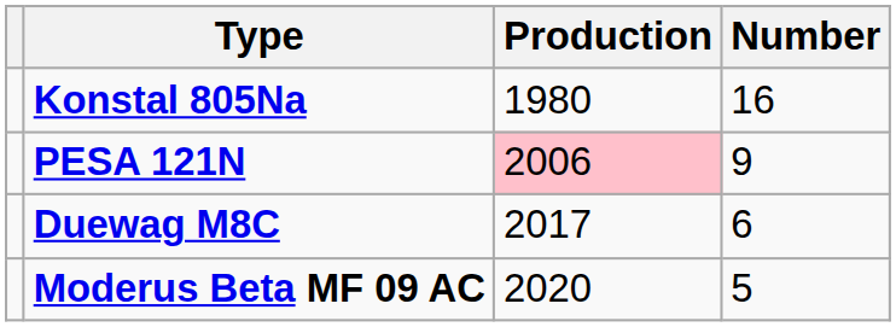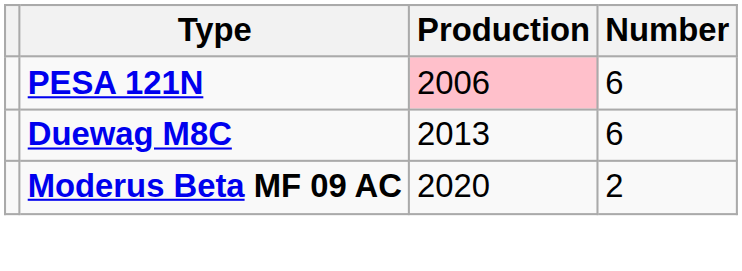- row: Konstal 805Na | 1980 | 16
PESA 121N | Number: 9 -> 6
Duewag M8C | Production: 2017 -> 2013
Moderus Beta MF 09 AC | Number: 5 -> 2
